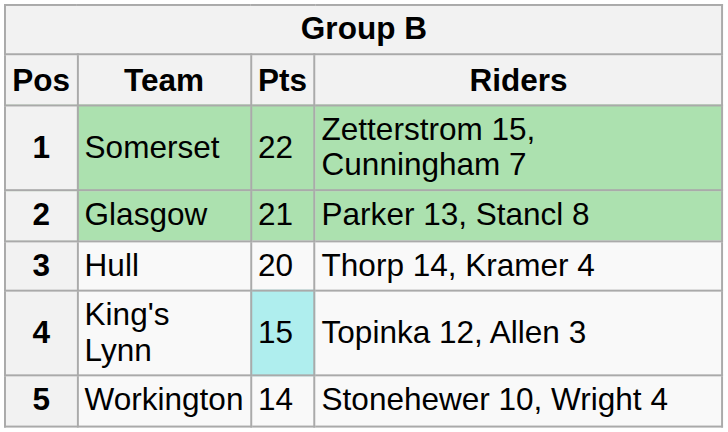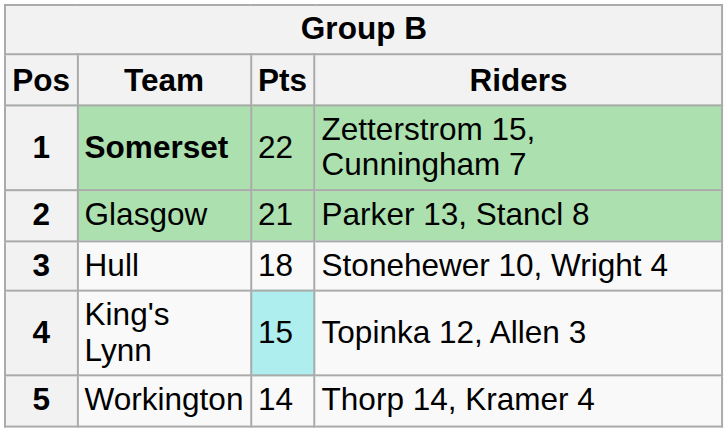1 | Team: normal -> bold
3 | Pts: 20 -> 18
3 | Riders: Thorp 14, Kramer 4 -> Stonehewer 10, Wright 4
5 | Riders: Stonehewer 10, Wright 4 -> Thorp 14, Kramer 4
